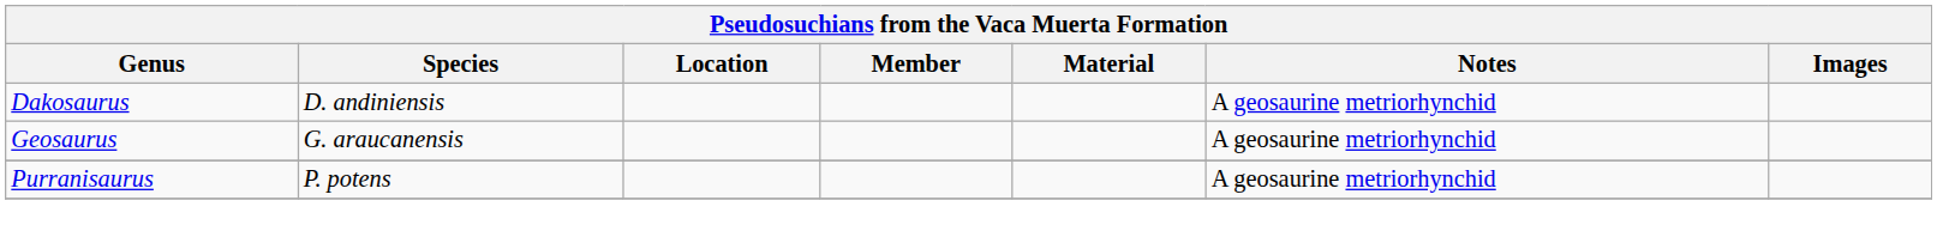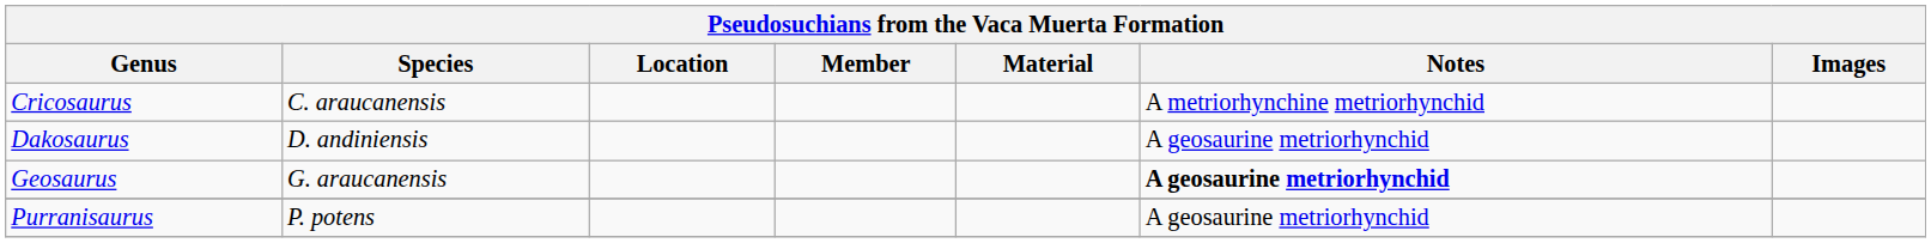+ row: Cricosaurus | C. araucanensis | A metriorhynchine metriorhynchid
Geosaurus | Notes: normal -> bold
